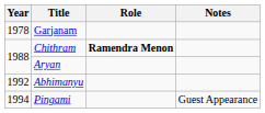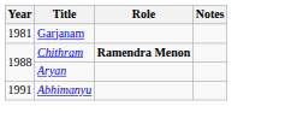Garjanam | Year: 1978 -> 1981
Abhimanyu | Year: 1992 -> 1991
- row: 1994 | Pingami | Guest Appearance
